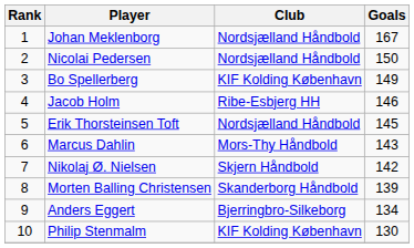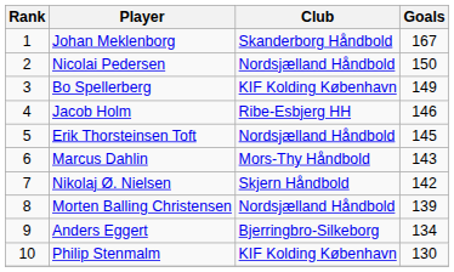Johan Meklenborg | Club: Nordsjælland Håndbold -> Skanderborg Håndbold
Morten Balling Christensen | Club: Skanderborg Håndbold -> Nordsjælland Håndbold
